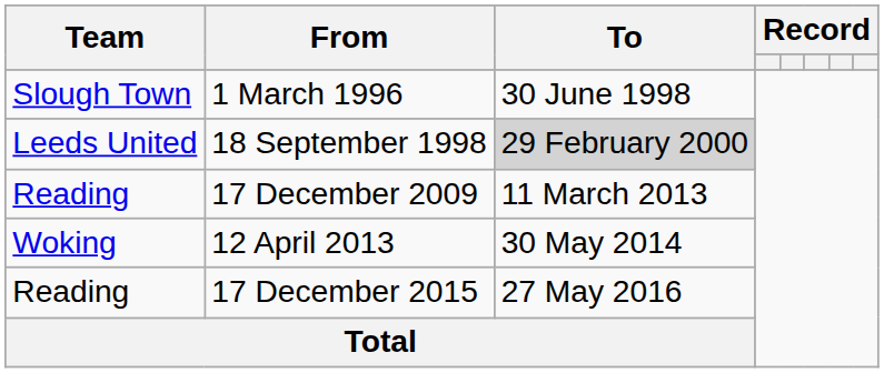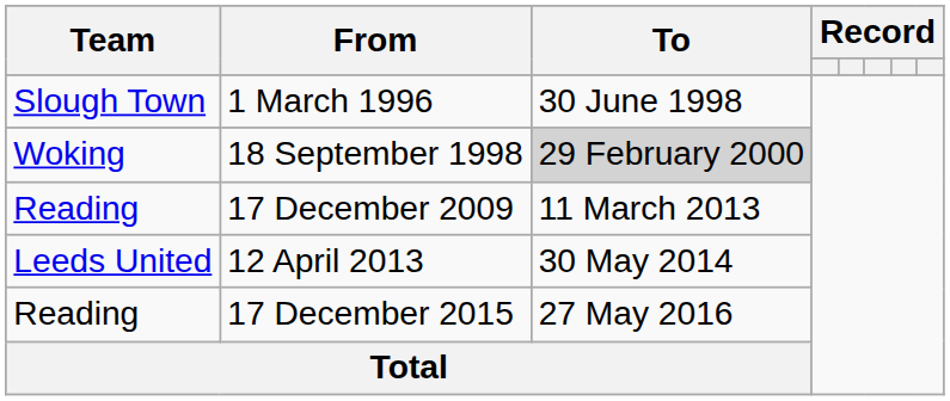18 September 1998 | Team: Leeds United -> Woking
12 April 2013 | Team: Woking -> Leeds United
